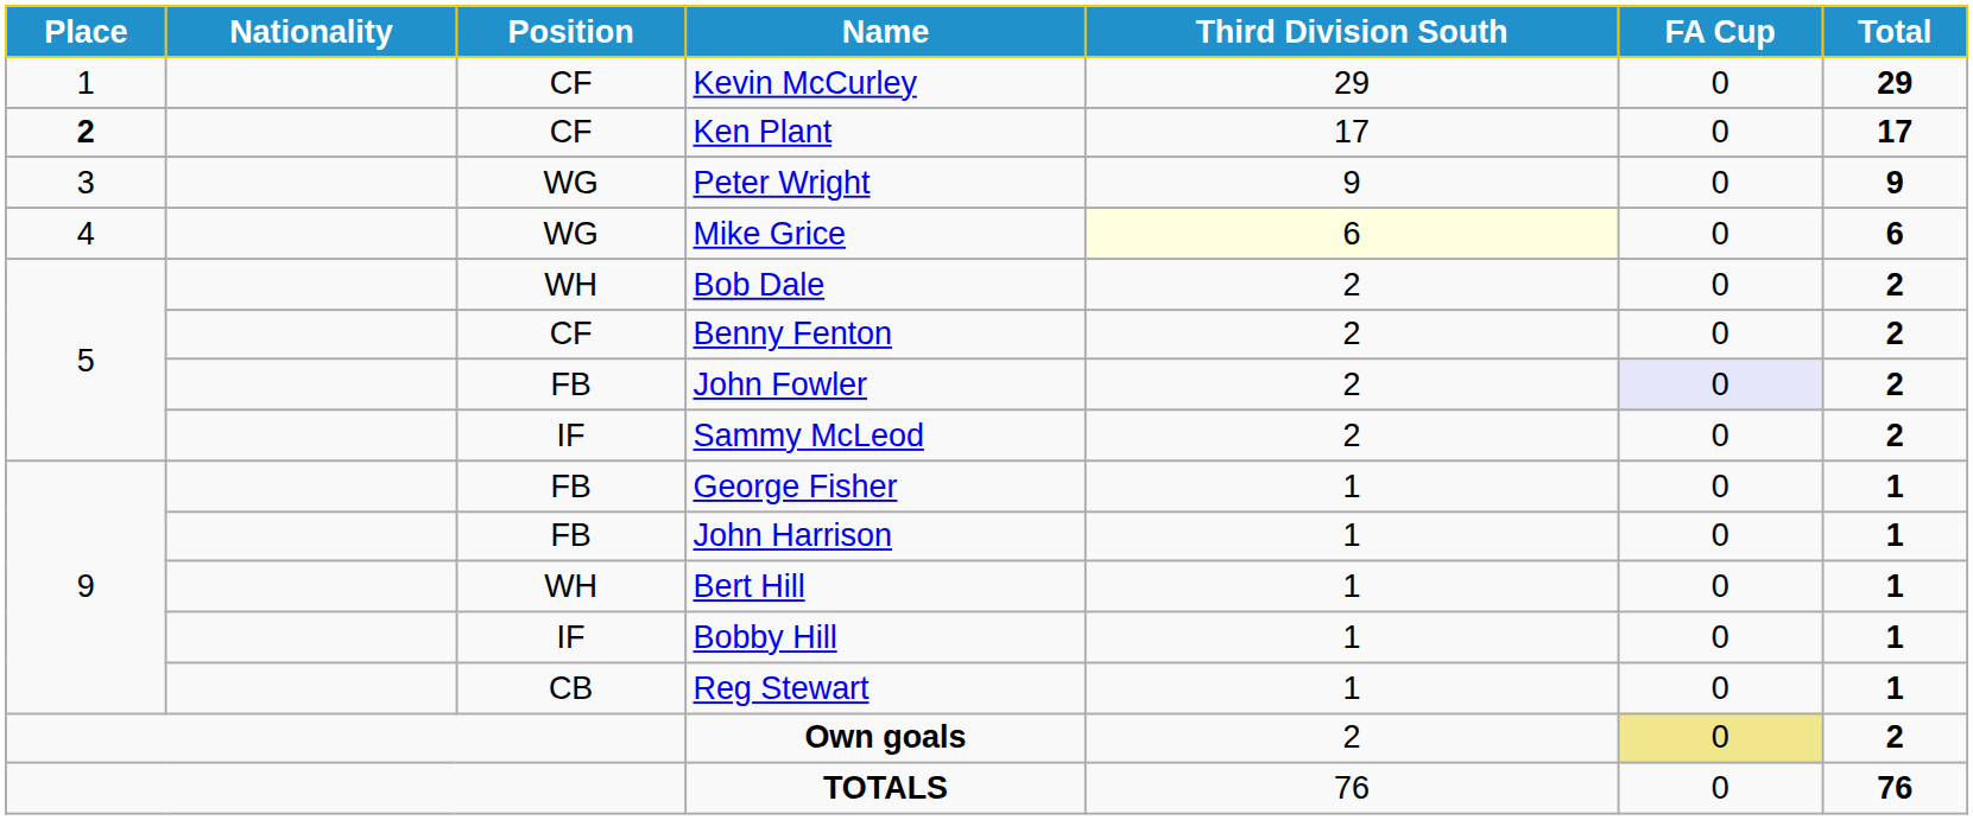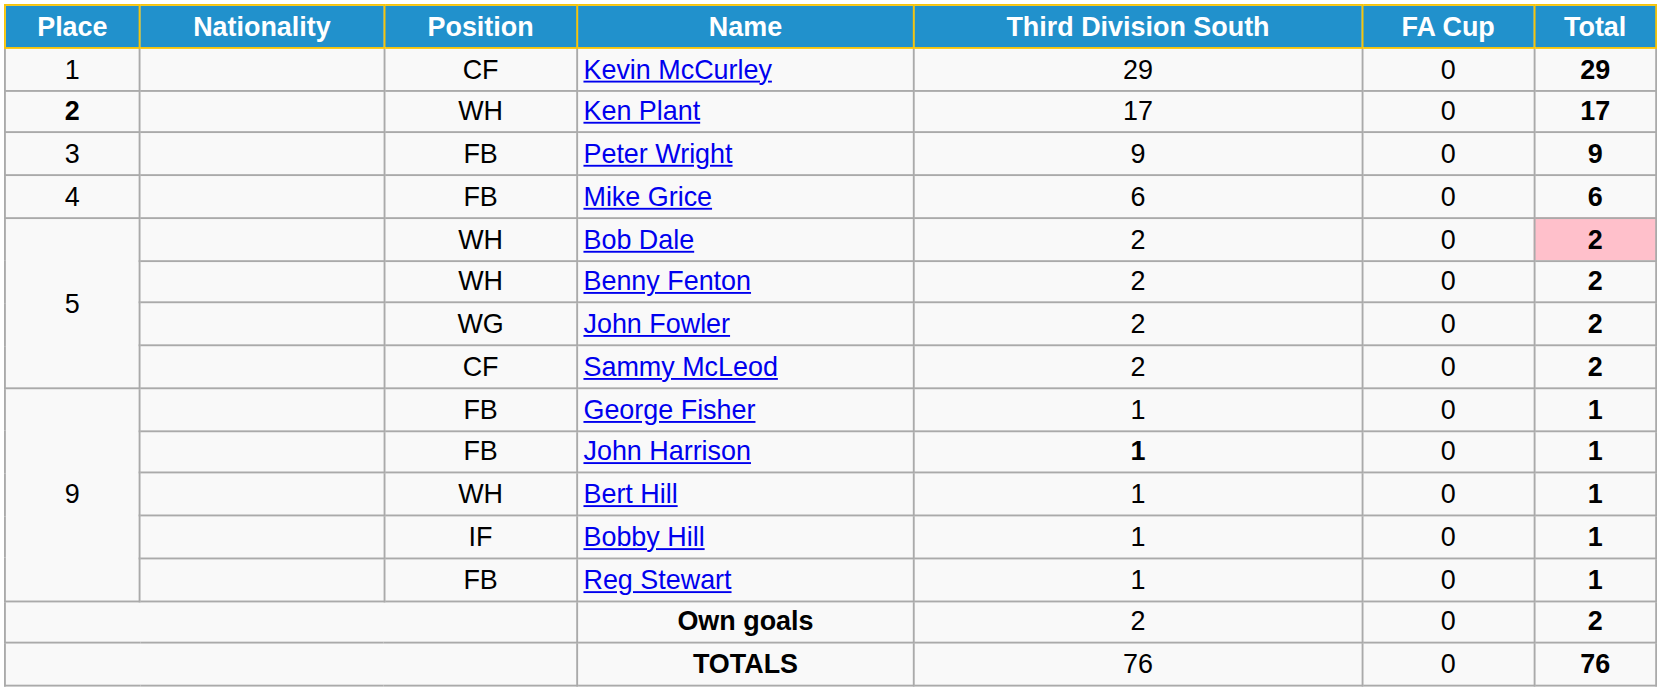Ken Plant | Position: CF -> WH
Peter Wright | Position: WG -> FB
Mike Grice | Position: WG -> FB
Mike Grice | Third Division South: lightyellow background -> no background
Bob Dale | Total: no background -> pink background
Benny Fenton | Position: CF -> WH
John Fowler | Position: FB -> WG
John Fowler | FA Cup: lavender background -> no background
Sammy McLeod | Position: IF -> CF
John Harrison | Third Division South: normal -> bold
Reg Stewart | Position: CB -> FB
Own goals | FA Cup: khaki background -> no background
